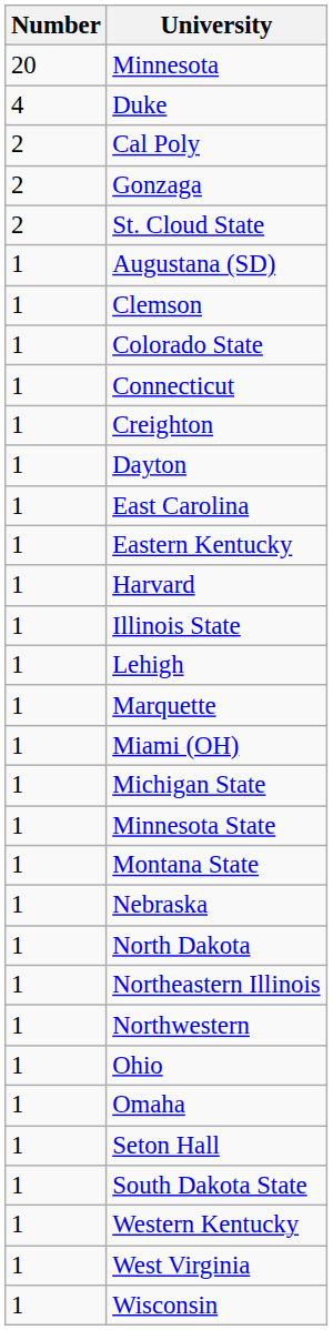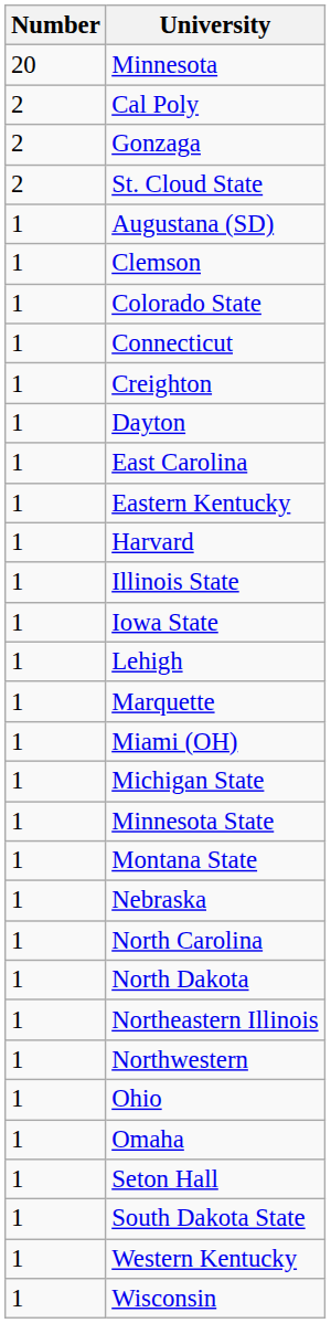- row: 4 | Duke
+ row: 1 | Iowa State
+ row: 1 | North Carolina
- row: 1 | West Virginia
